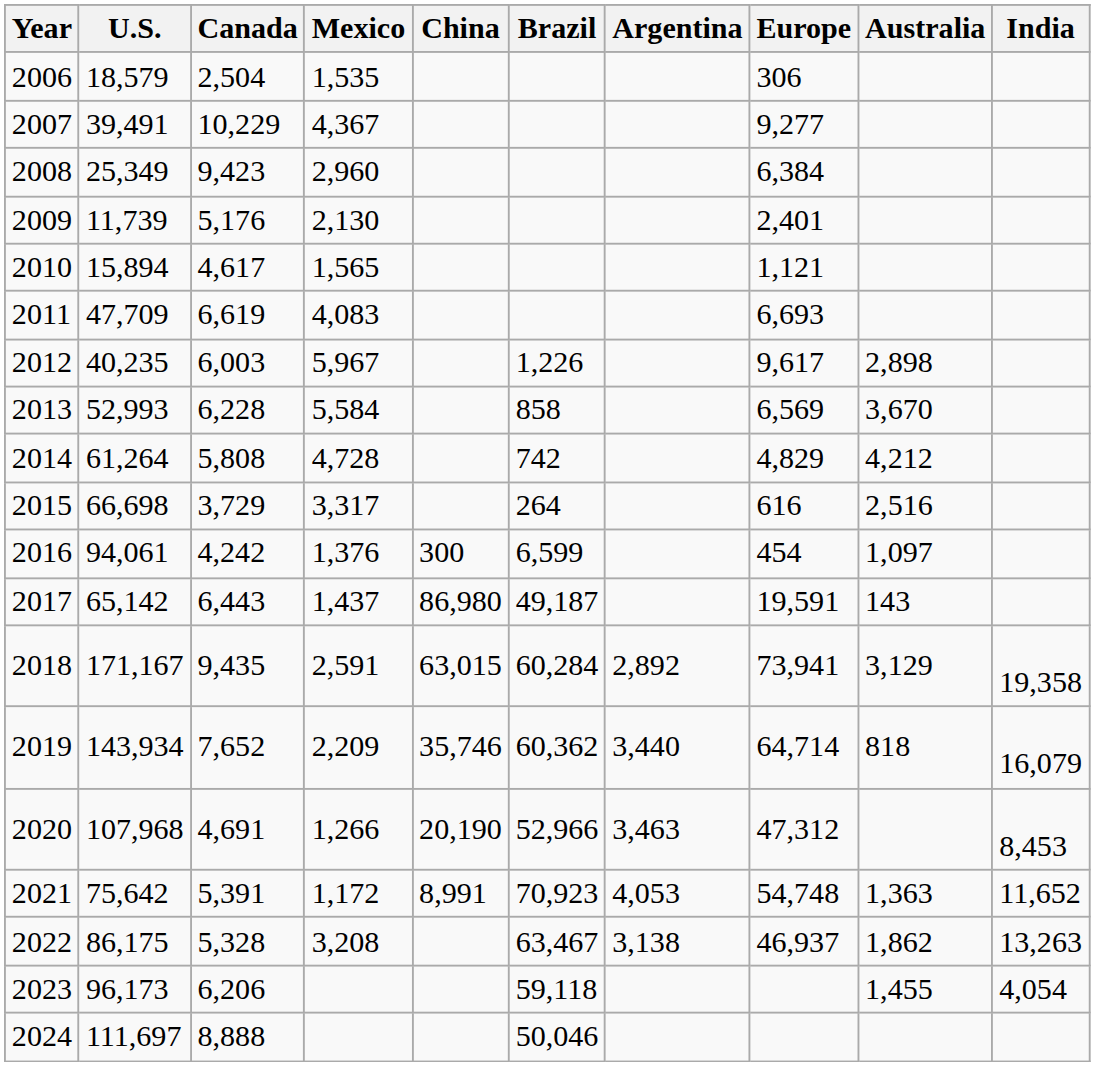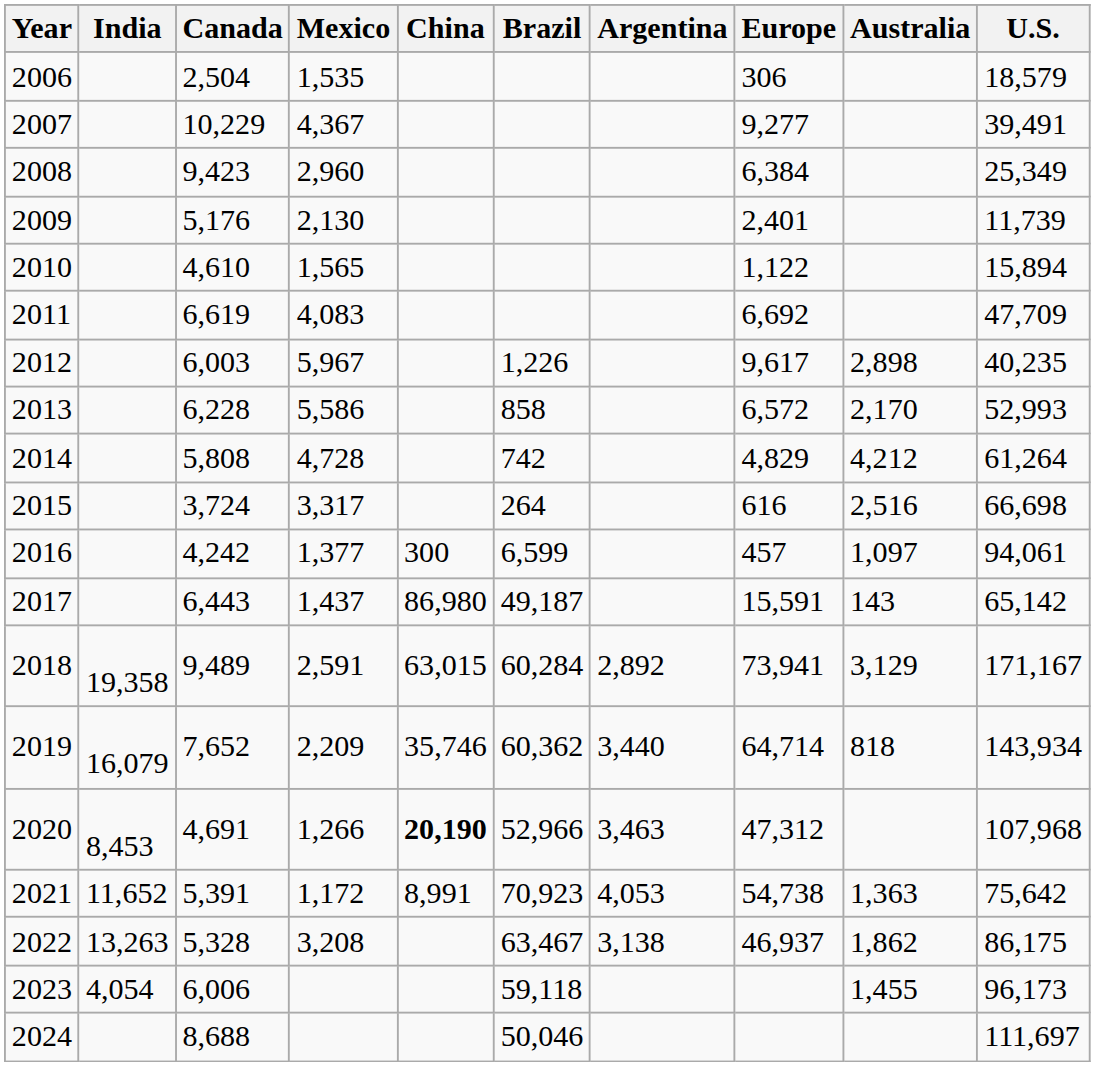columns swapped: U.S. <-> India
2010 | Canada: 4,617 -> 4,610
2010 | Europe: 1,121 -> 1,122
2011 | Europe: 6,693 -> 6,692
2013 | Mexico: 5,584 -> 5,586
2013 | Europe: 6,569 -> 6,572
2013 | Australia: 3,670 -> 2,170
2015 | Canada: 3,729 -> 3,724
2016 | Mexico: 1,376 -> 1,377
2016 | Europe: 454 -> 457
2017 | Europe: 19,591 -> 15,591
2018 | Canada: 9,435 -> 9,489
2020 | China: normal -> bold
2021 | Europe: 54,748 -> 54,738
2023 | Canada: 6,206 -> 6,006
2024 | Canada: 8,888 -> 8,688
